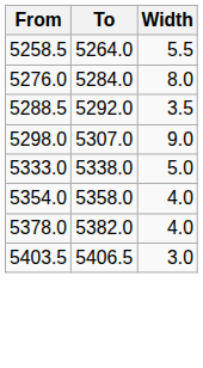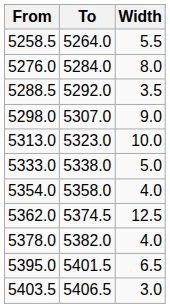+ row: 5313.0 | 5323.0 | 10.0
+ row: 5362.0 | 5374.5 | 12.5
+ row: 5395.0 | 5401.5 | 6.5
